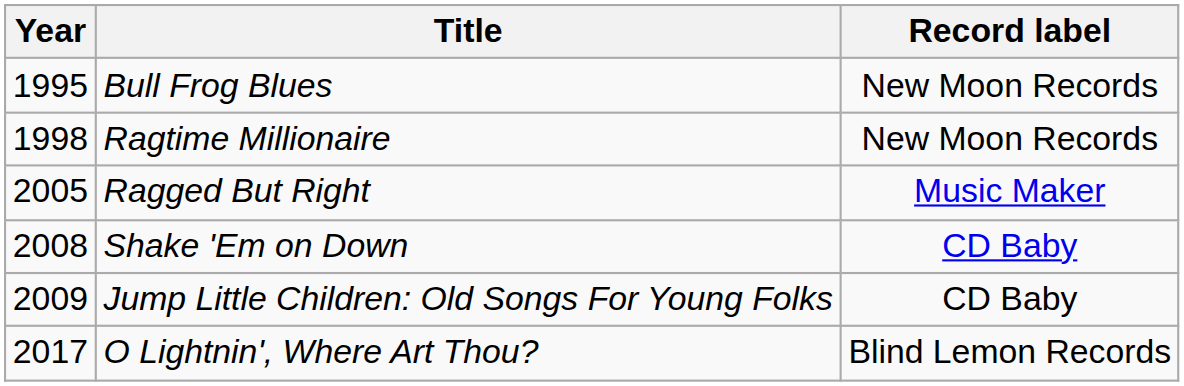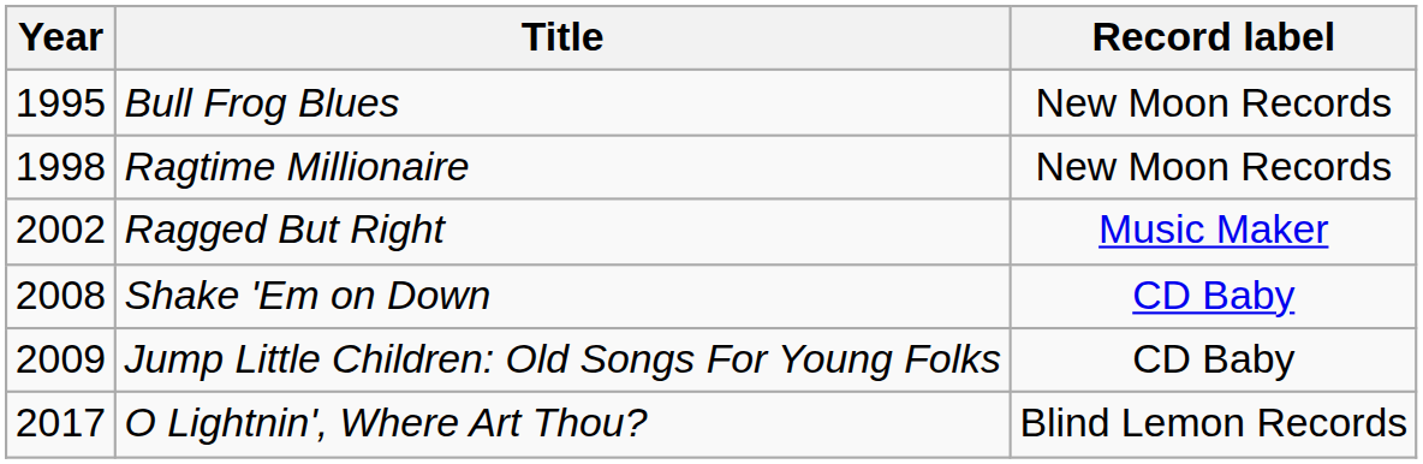Ragged But Right | Year: 2005 -> 2002
